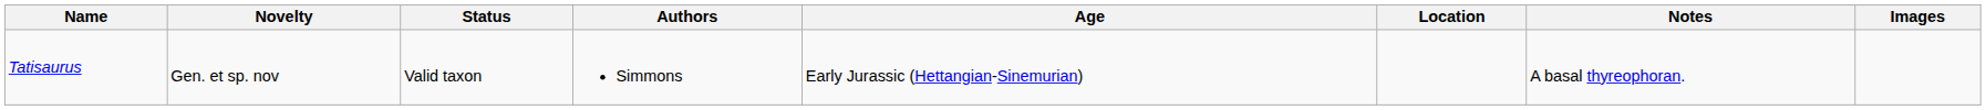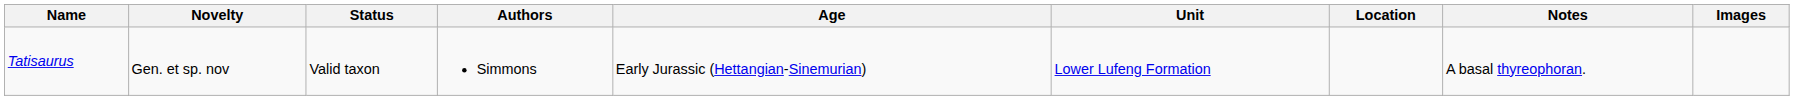+ column: Unit | Lower Lufeng Formation
